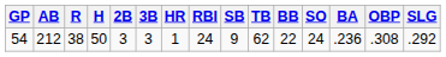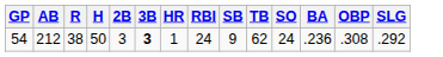- column: BB | 22
54 | 3B: normal -> bold
